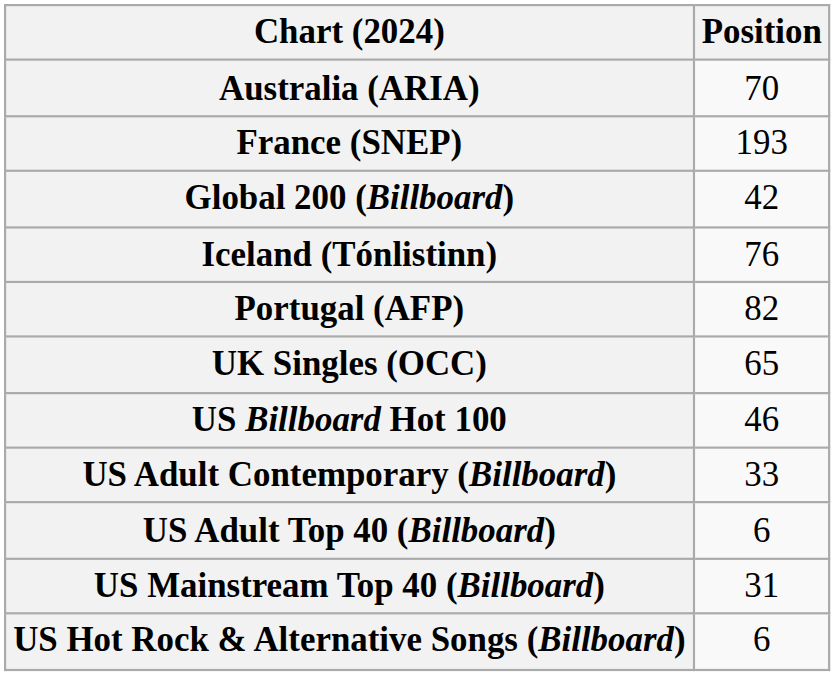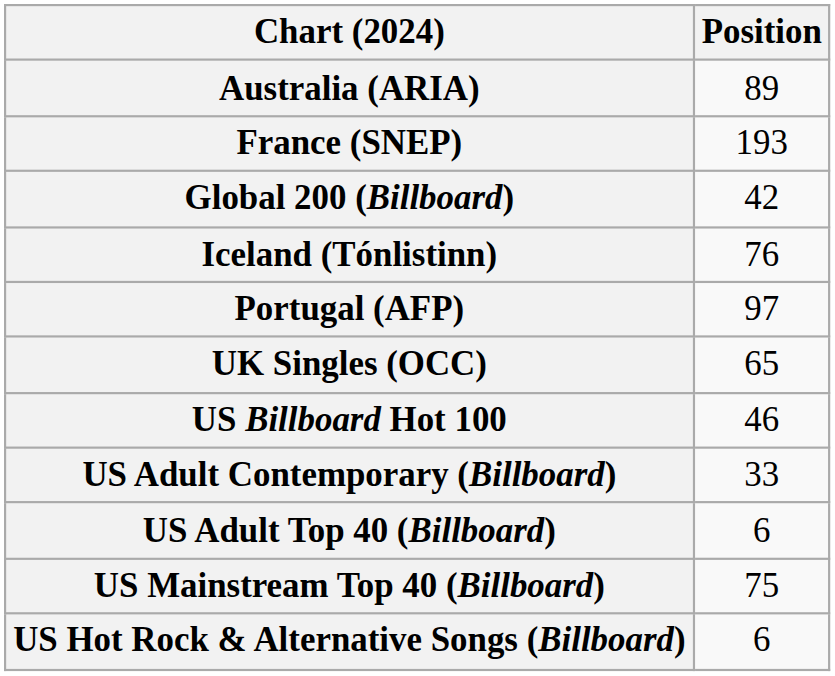Australia (ARIA) | Position: 70 -> 89
Portugal (AFP) | Position: 82 -> 97
US Mainstream Top 40 (Billboard) | Position: 31 -> 75
